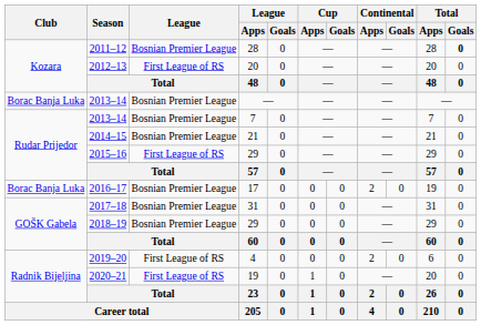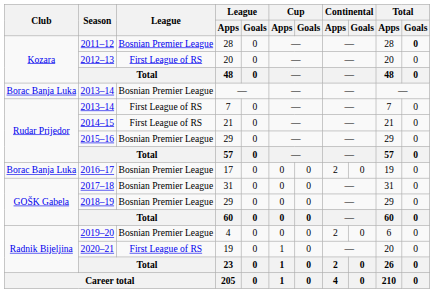2013–14 / 7 | League: Bosnian Premier League -> First League of RS
2014–15 | League: Bosnian Premier League -> First League of RS
2015–16 | League: First League of RS -> Bosnian Premier League
2019–20 | League: First League of RS -> Bosnian Premier League
